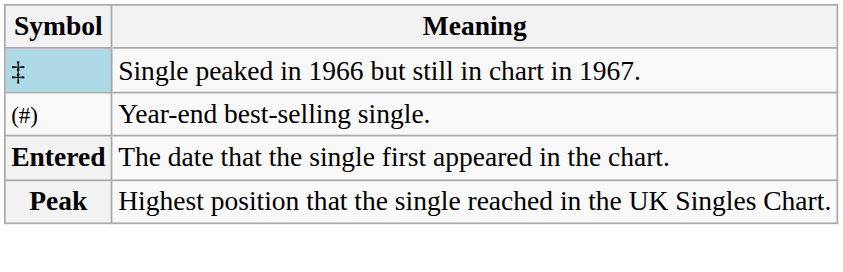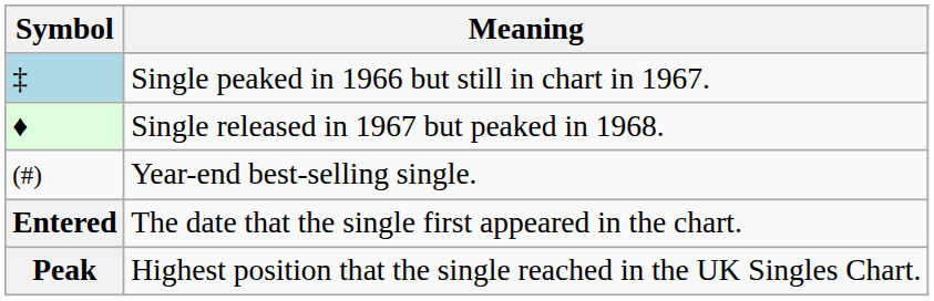+ row: ♦ | Single released in 1967 but peaked in 1968.
